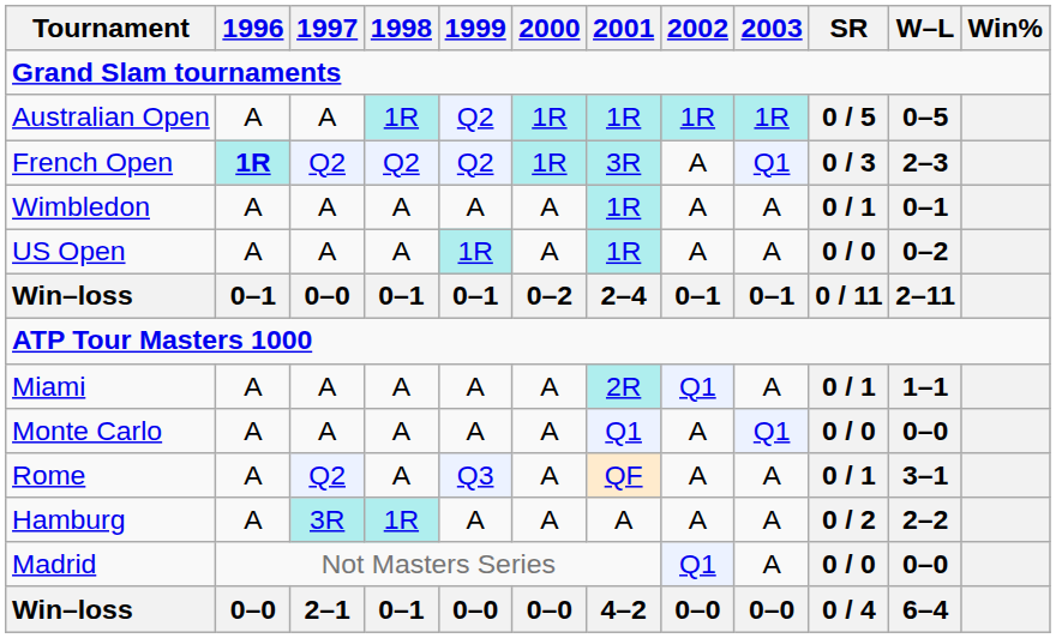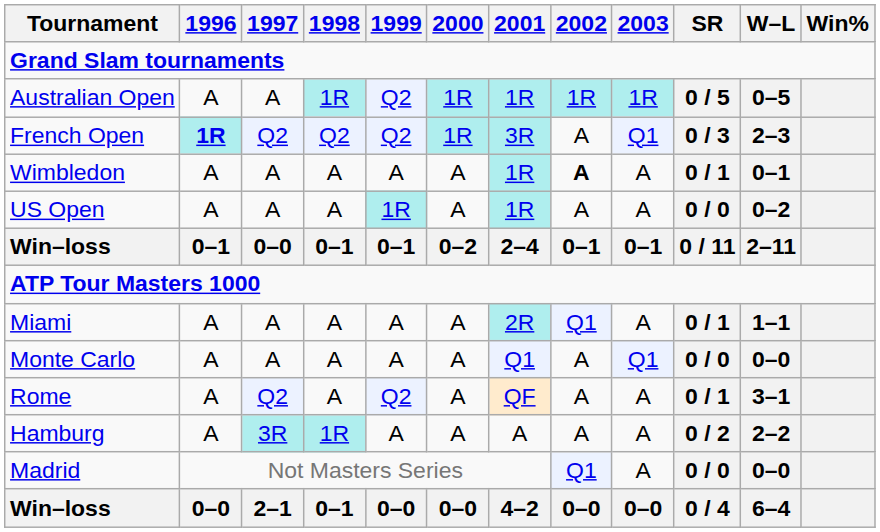Wimbledon | 2002: normal -> bold
Rome | 1999: Q3 -> Q2
